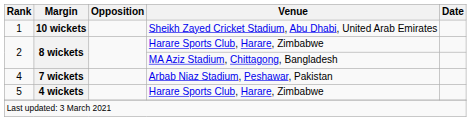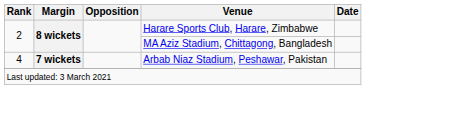- row: 1 | 10 wickets | Sheikh Zayed Cricket Stadium, Abu Dhabi, United Arab Emirates
- row: 5 | 4 wickets | Harare Sports Club, Harare, Zimbabwe
